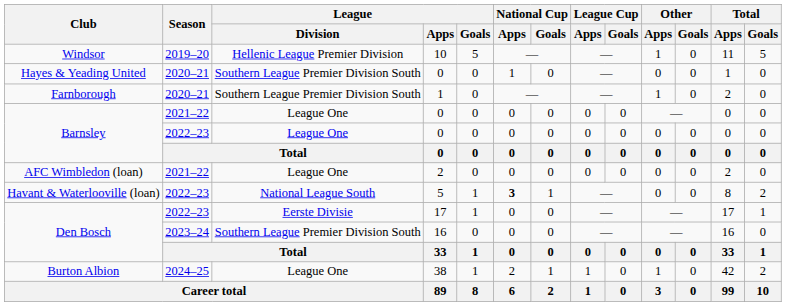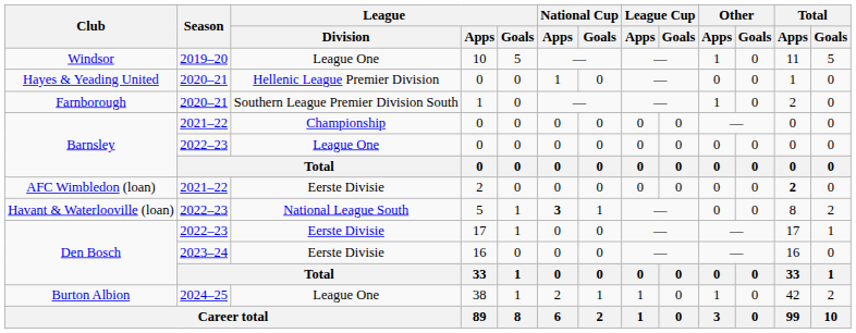Windsor | League / Division: Hellenic League Premier Division -> League One
Hayes & Yeading United | League / Division: Southern League Premier Division South -> Hellenic League Premier Division
Barnsley / 2021–22 | League / Division: League One -> Championship
AFC Wimbledon (loan) | League / Division: League One -> Eerste Divisie
AFC Wimbledon (loan) | Total / Apps: normal -> bold
Den Bosch / 2023–24 | League / Division: Southern League Premier Division South -> Eerste Divisie
